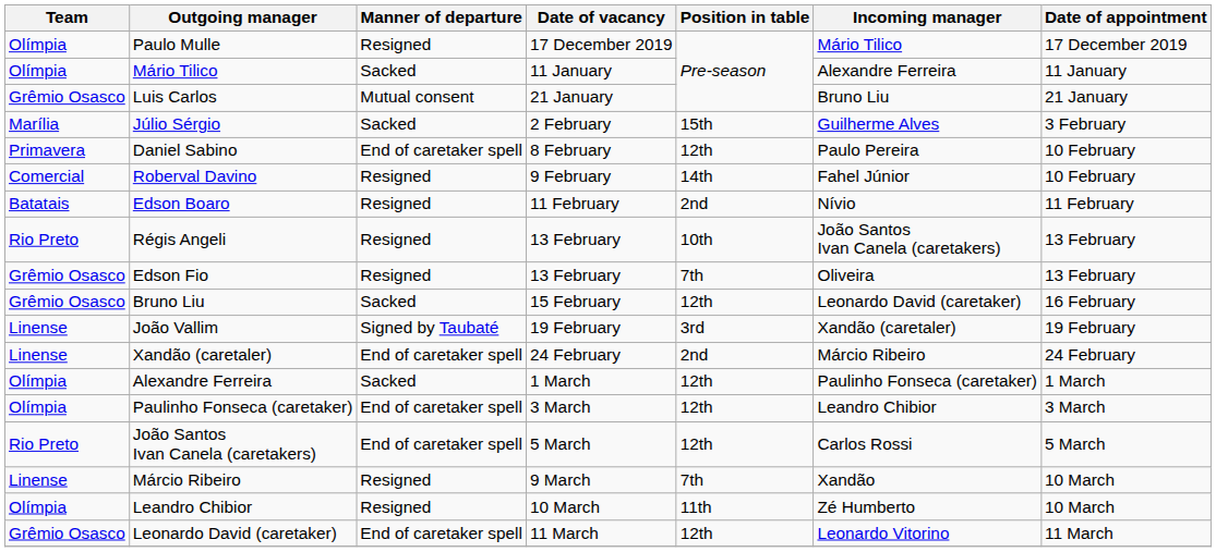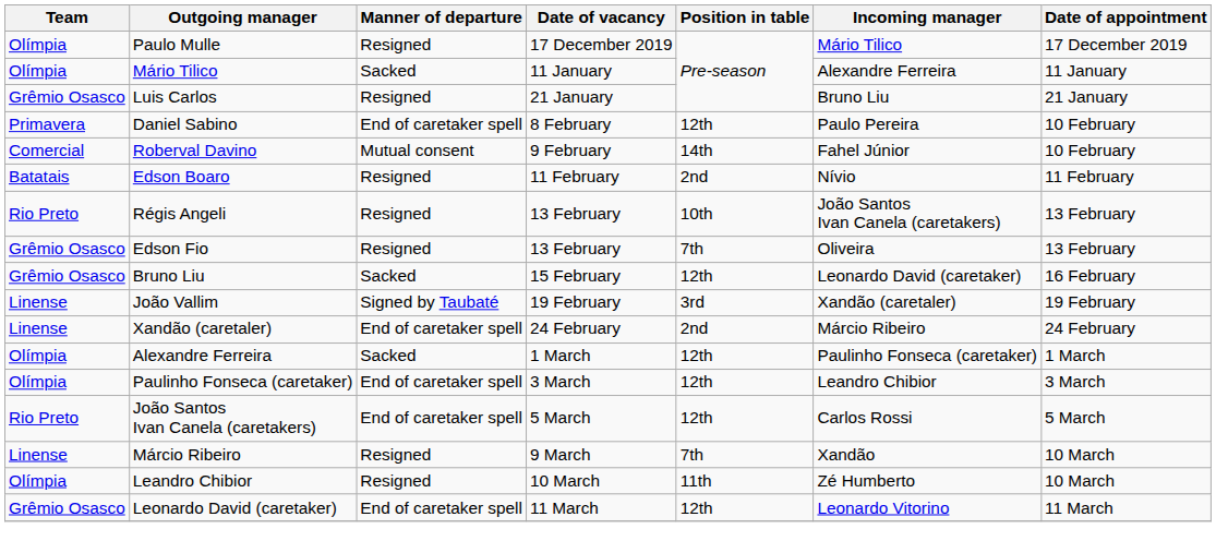Luis Carlos | Manner of departure: Mutual consent -> Resigned
- row: Marília | Júlio Sérgio | Sacked | 2 February | 15th | Guilherme Alves | 3 February
Roberval Davino | Manner of departure: Resigned -> Mutual consent
